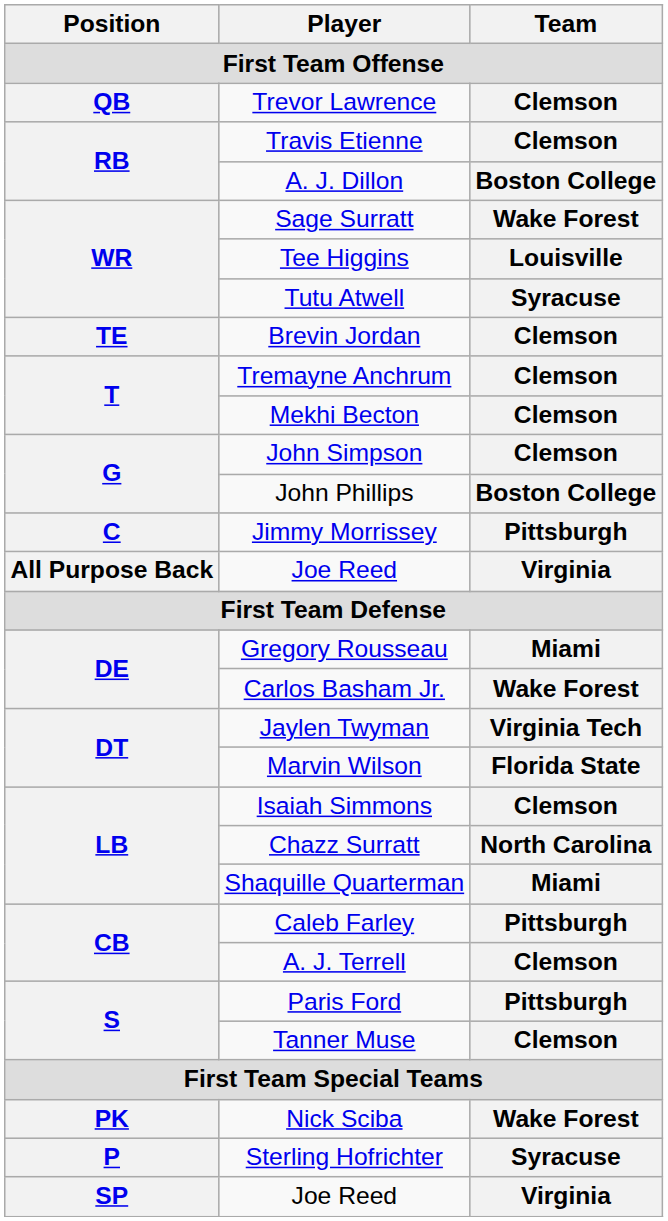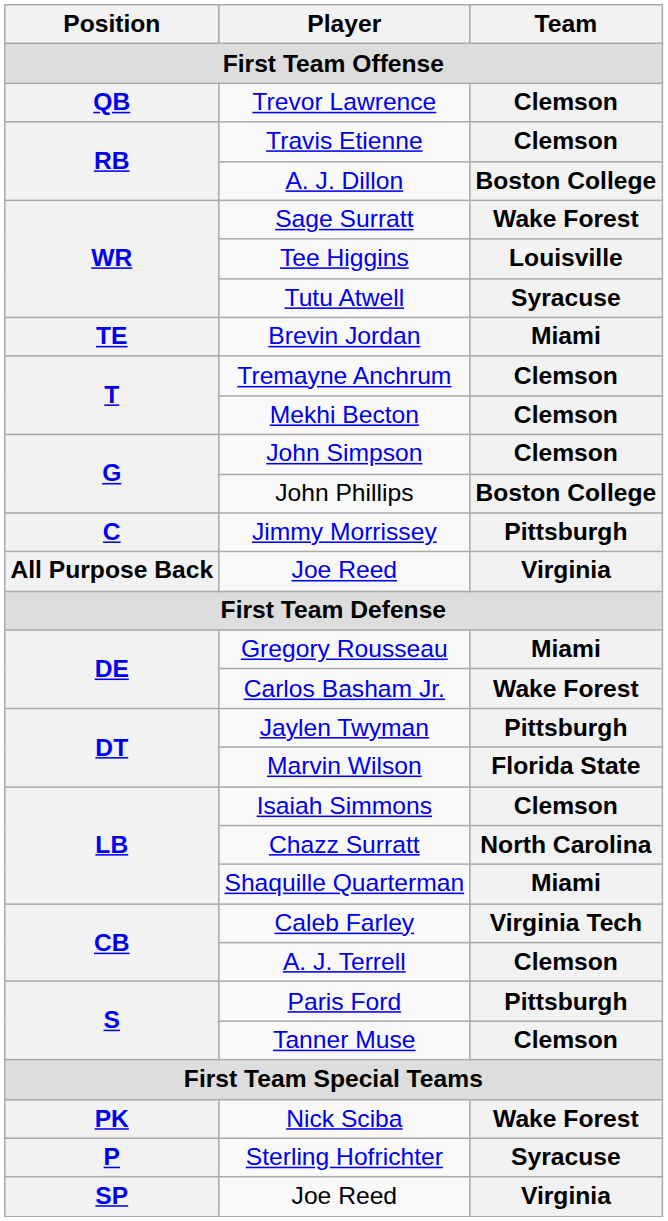Brevin Jordan | Team: Clemson -> Miami
Jaylen Twyman | Team: Virginia Tech -> Pittsburgh
Caleb Farley | Team: Pittsburgh -> Virginia Tech
